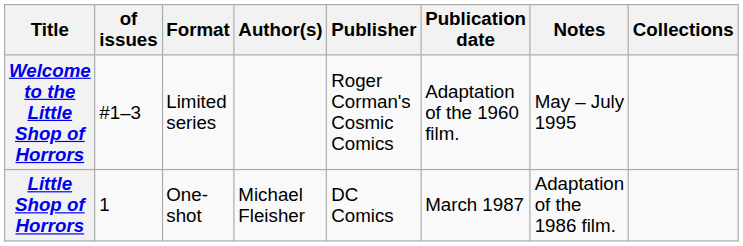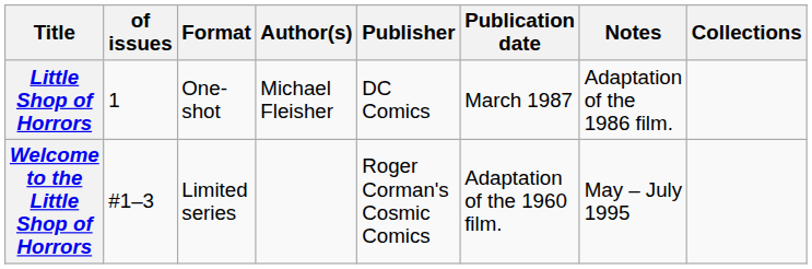rows swapped: Little Shop of Horrors <-> Welcome to the Little Shop of Horrors
